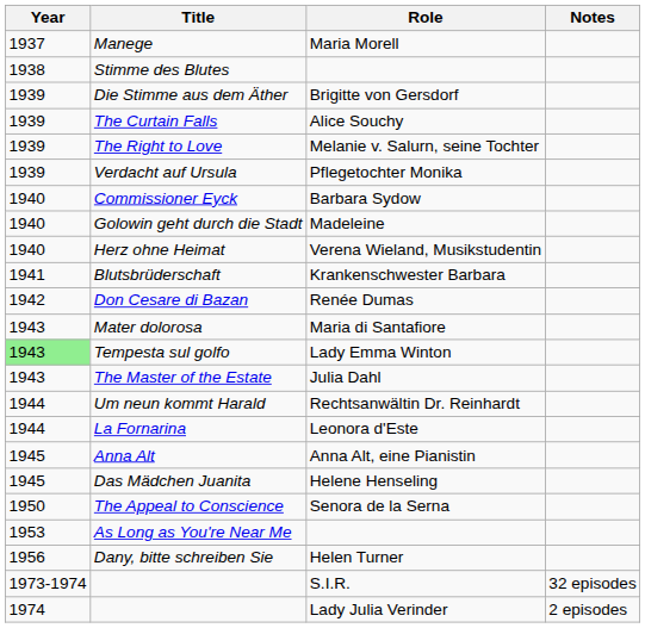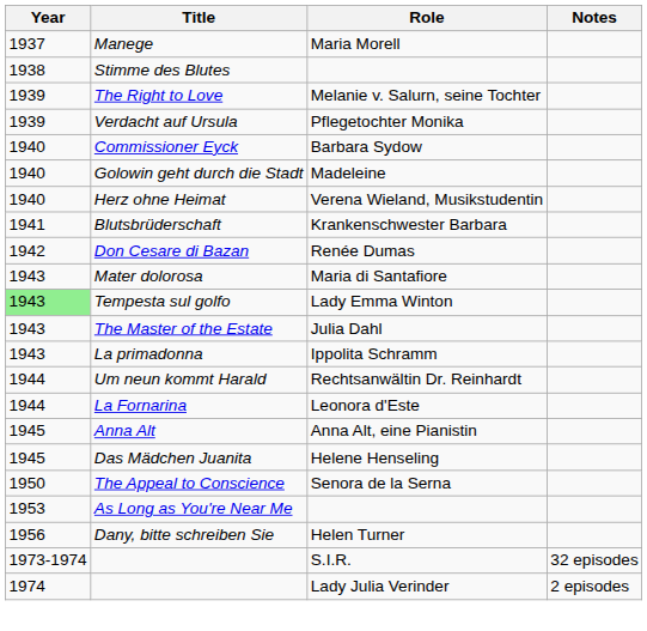- row: 1939 | Die Stimme aus dem Äther | Brigitte von Gersdorf
- row: 1939 | The Curtain Falls | Alice Souchy
+ row: 1943 | La primadonna | Ippolita Schramm
